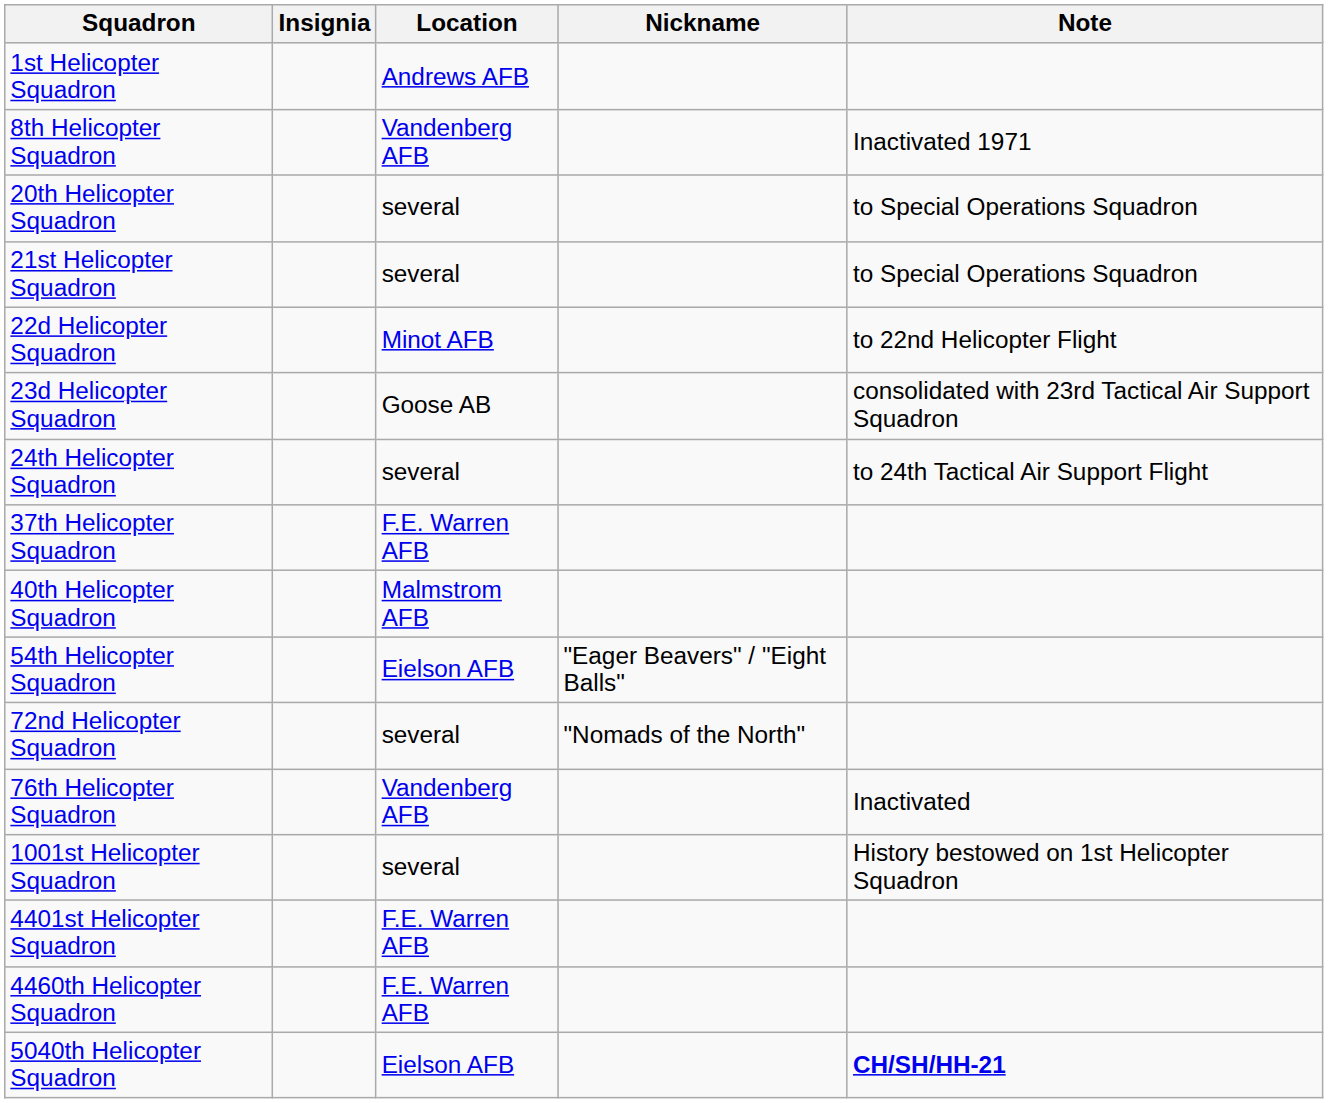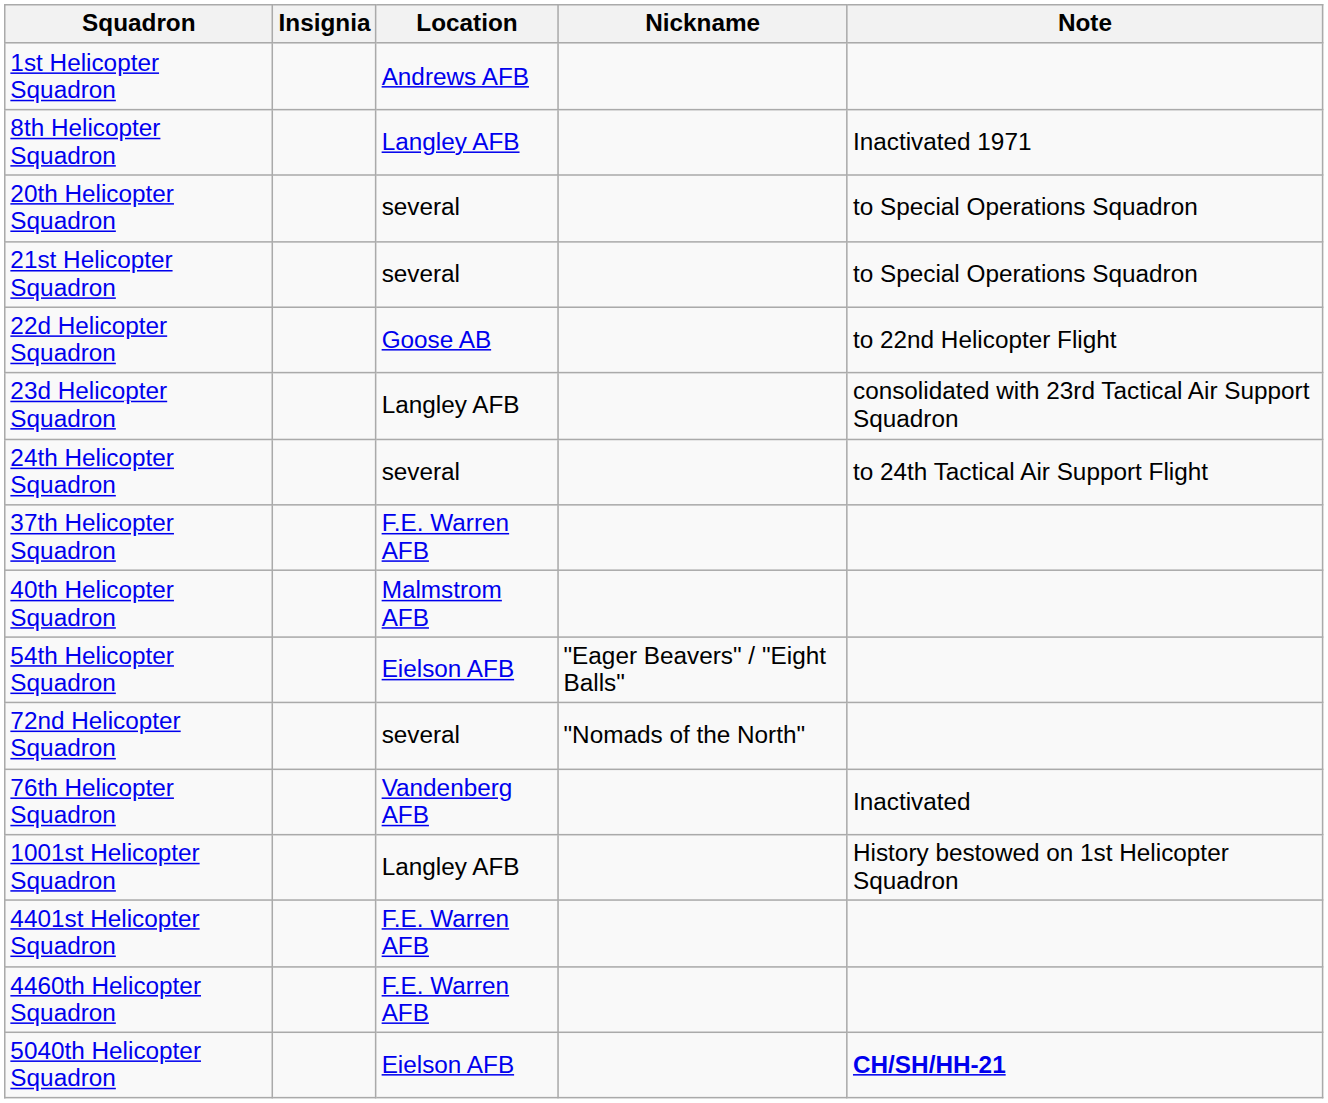8th Helicopter Squadron | Location: Vandenberg AFB -> Langley AFB
22d Helicopter Squadron | Location: Minot AFB -> Goose AB
23d Helicopter Squadron | Location: Goose AB -> Langley AFB
1001st Helicopter Squadron | Location: several -> Langley AFB
